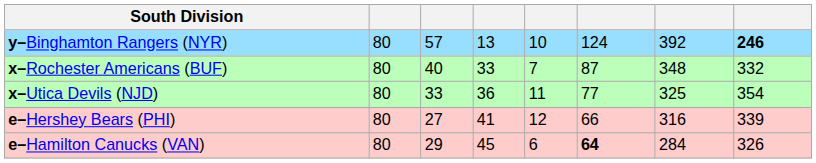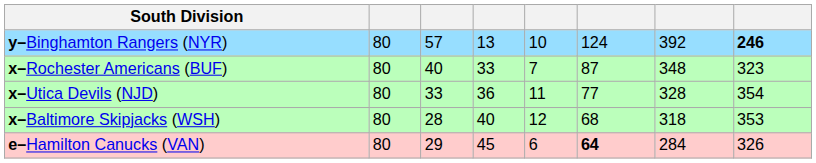x–Rochester Americans (BUF) | column 8: 332 -> 323
x–Utica Devils (NJD) | column 7: 325 -> 328
+ row: x–Baltimore Skipjacks (WSH) | 80 | 28 | 40 | 12 | 68 | 318 | 353
- row: e–Hershey Bears (PHI) | 80 | 27 | 41 | 12 | 66 | 316 | 339
